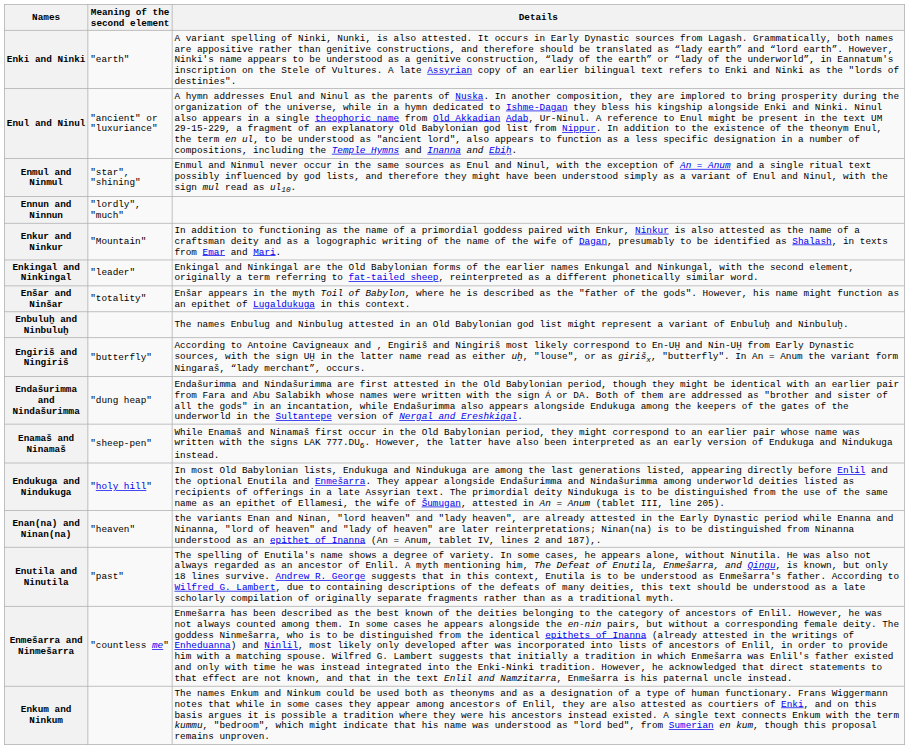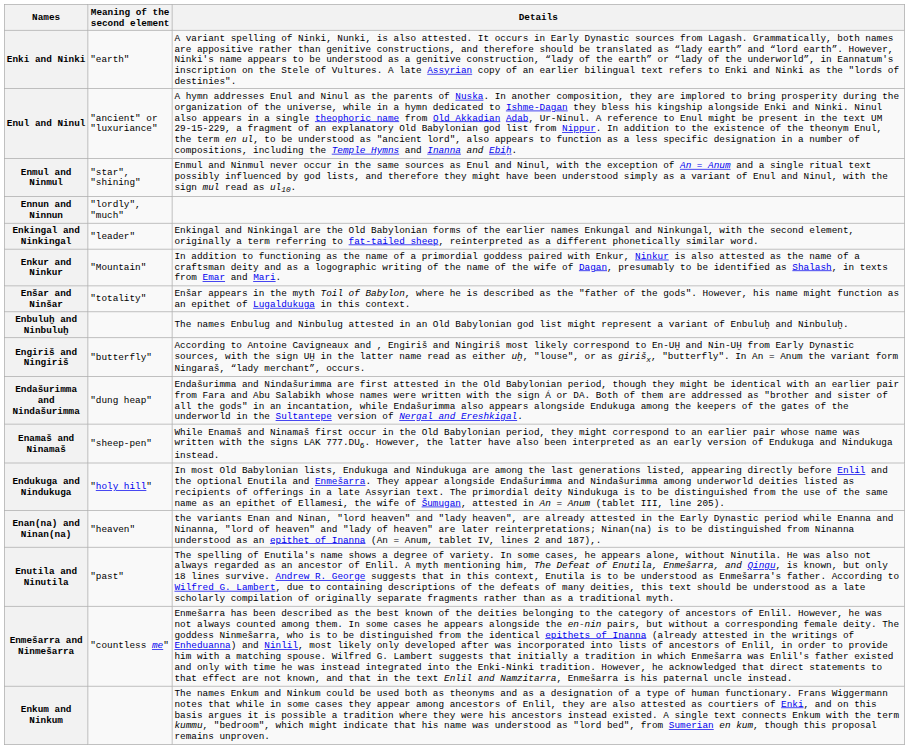rows swapped: Enkur and Ninkur <-> Enkingal and Ninkingal
